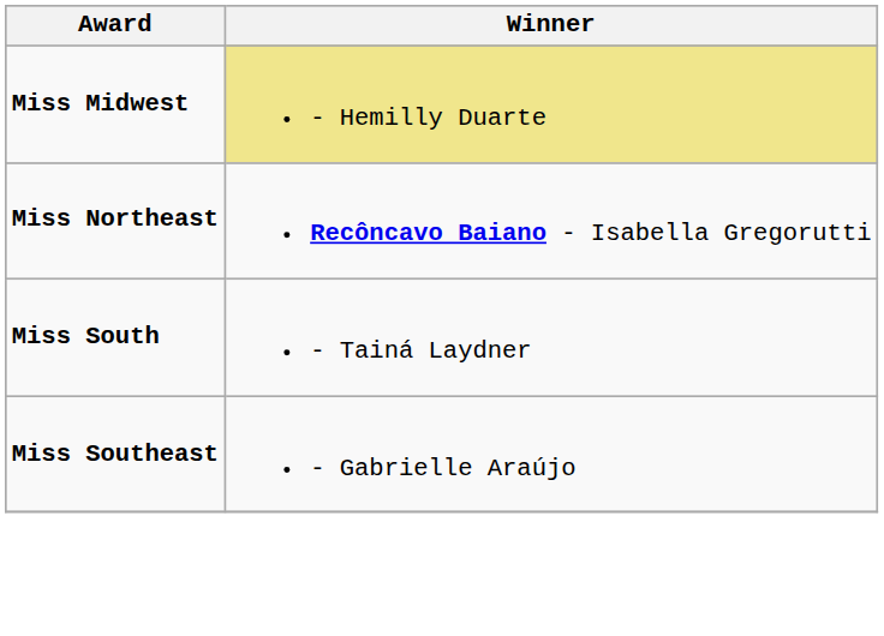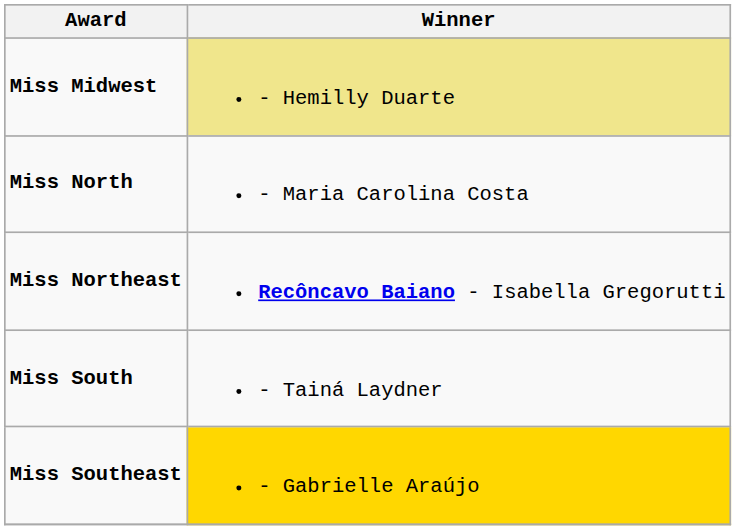+ row: Miss North | - Maria Carolina Costa
Miss Southeast | Winner: no background -> gold background
